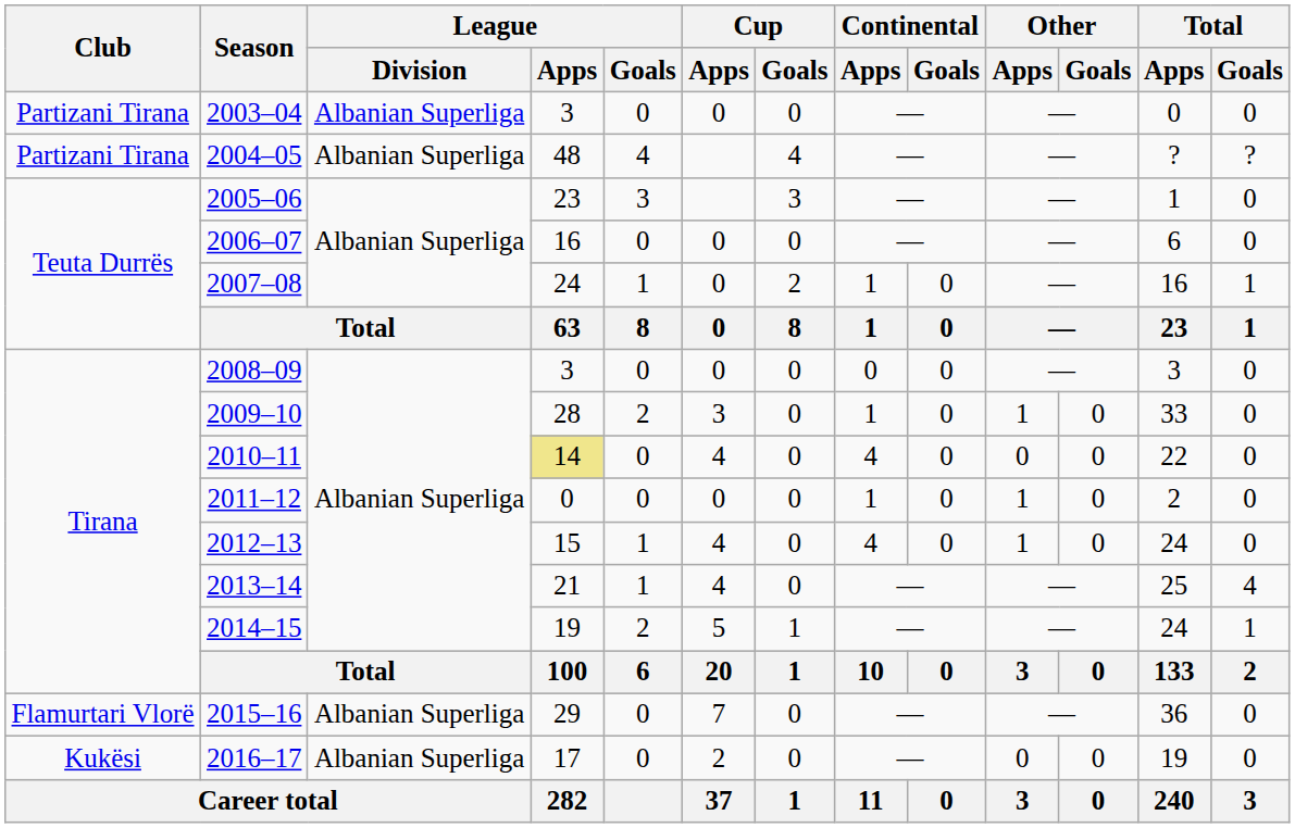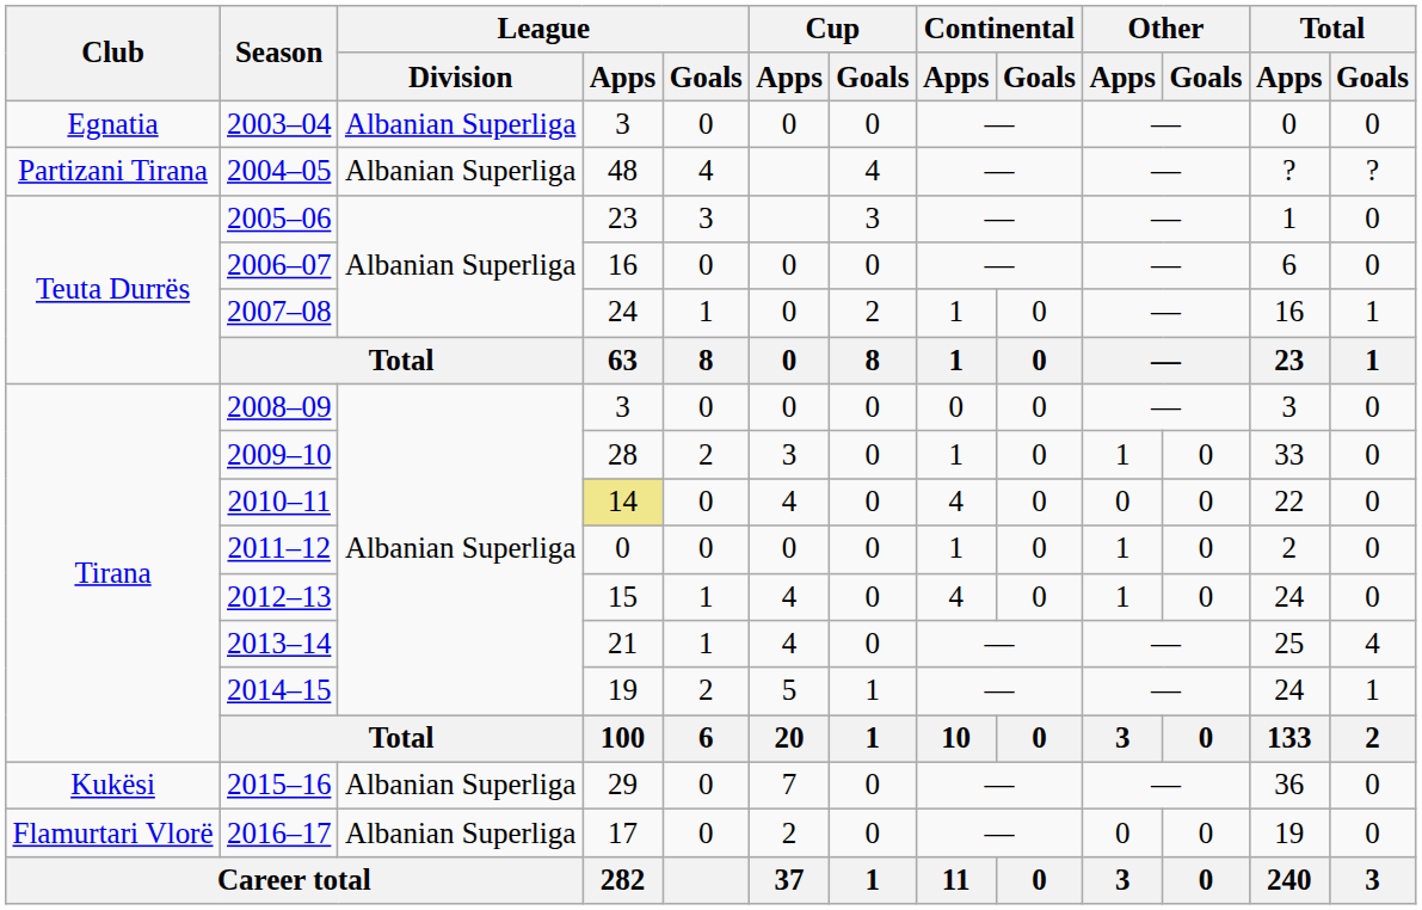2003–04 | Club: Partizani Tirana -> Egnatia
2015–16 | Club: Flamurtari Vlorë -> Kukësi
2016–17 | Club: Kukësi -> Flamurtari Vlorë
